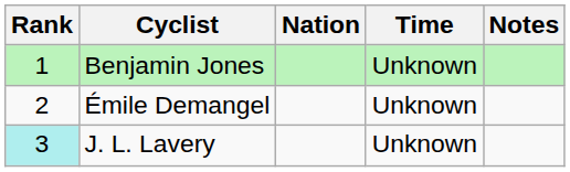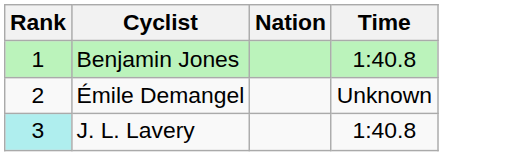- column: Notes
Benjamin Jones | Time: Unknown -> 1:40.8
J. L. Lavery | Time: Unknown -> 1:40.8
